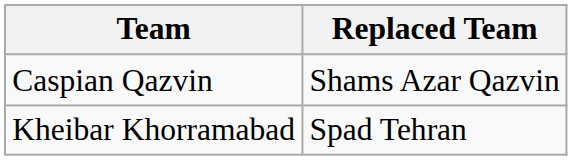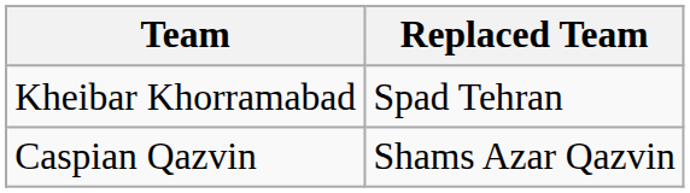rows swapped: Kheibar Khorramabad <-> Caspian Qazvin
